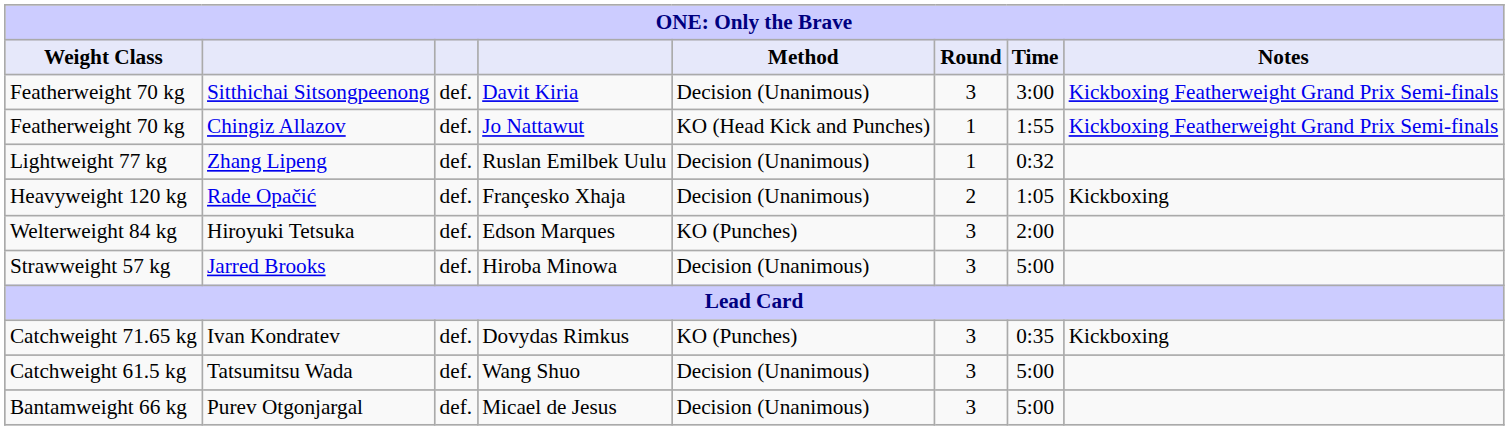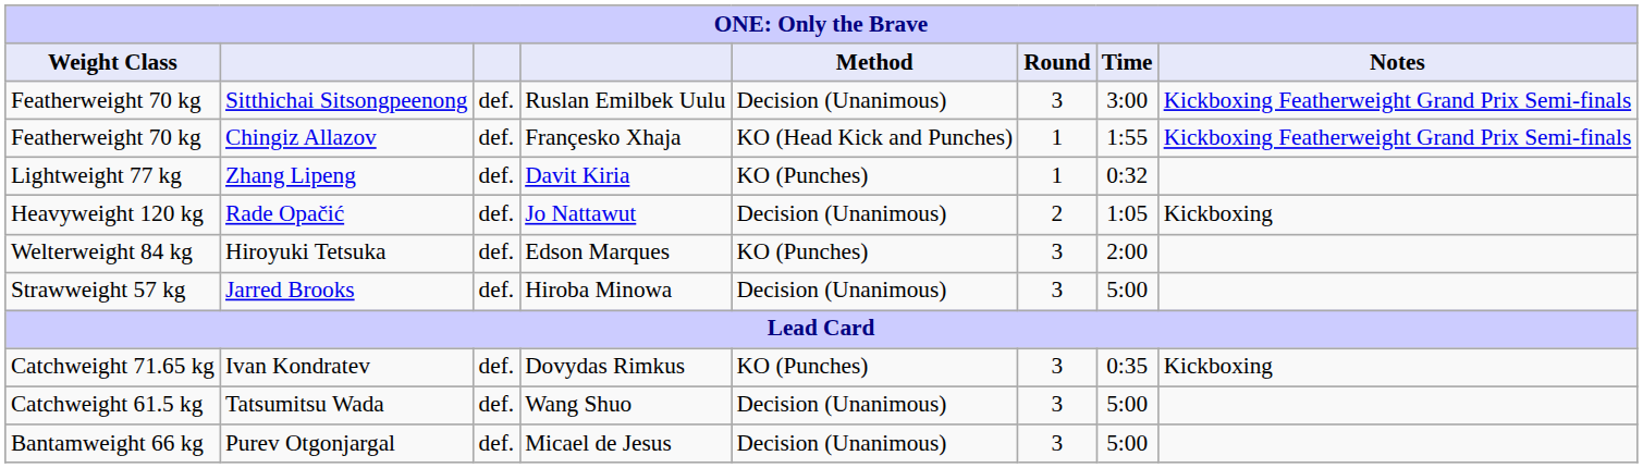Sitthichai Sitsongpeenong | column 4: Davit Kiria -> Ruslan Emilbek Uulu
Chingiz Allazov | column 4: Jo Nattawut -> Françesko Xhaja
Zhang Lipeng | column 4: Ruslan Emilbek Uulu -> Davit Kiria
Zhang Lipeng | Method: Decision (Unanimous) -> KO (Punches)
Rade Opačić | column 4: Françesko Xhaja -> Jo Nattawut
